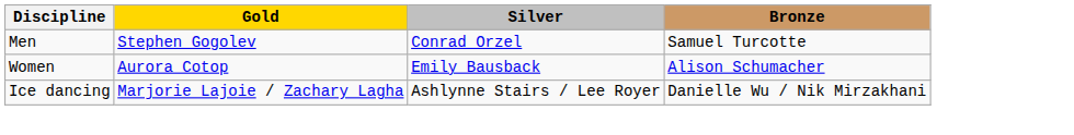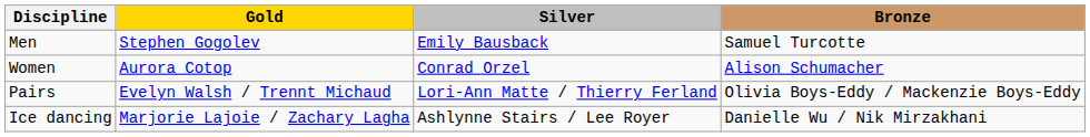Men | Silver: Conrad Orzel -> Emily Bausback
Women | Silver: Emily Bausback -> Conrad Orzel
+ row: Pairs | Evelyn Walsh / Trennt Michaud | Lori-Ann Matte / Thierry Ferland | Olivia Boys-Eddy / Mackenzie Boys-Eddy
